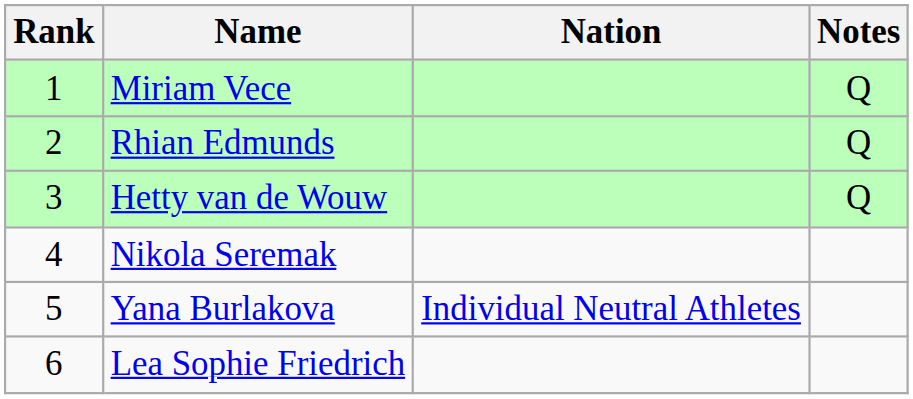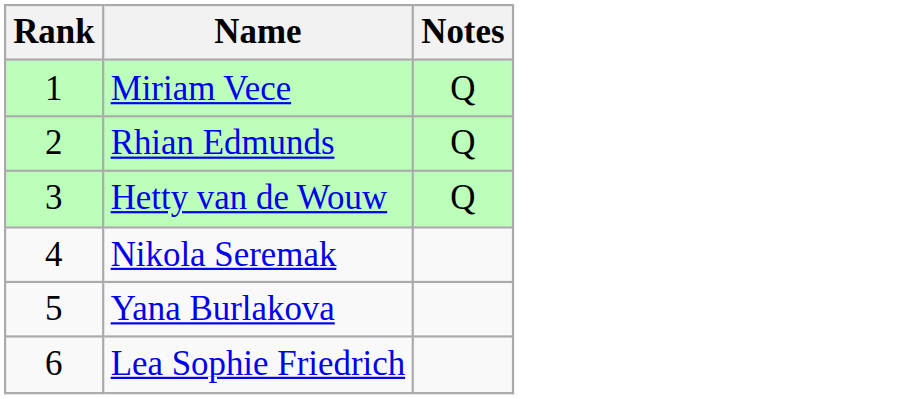- column: Nation | Individual Neutral Athletes
